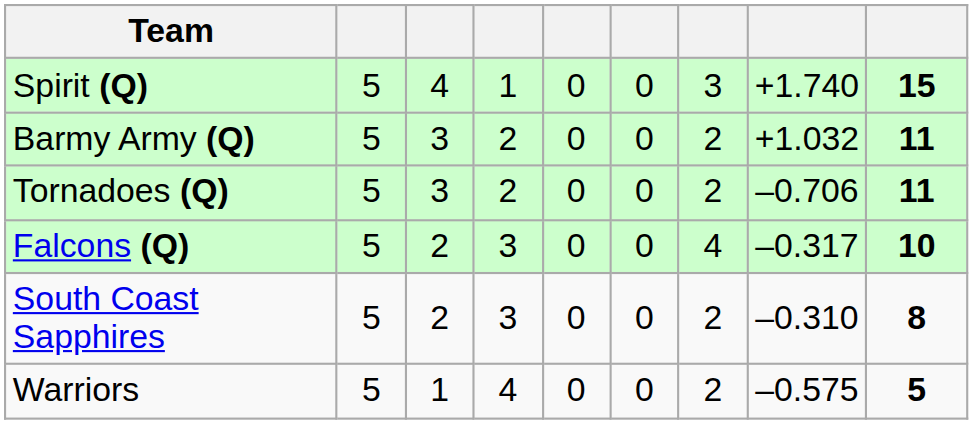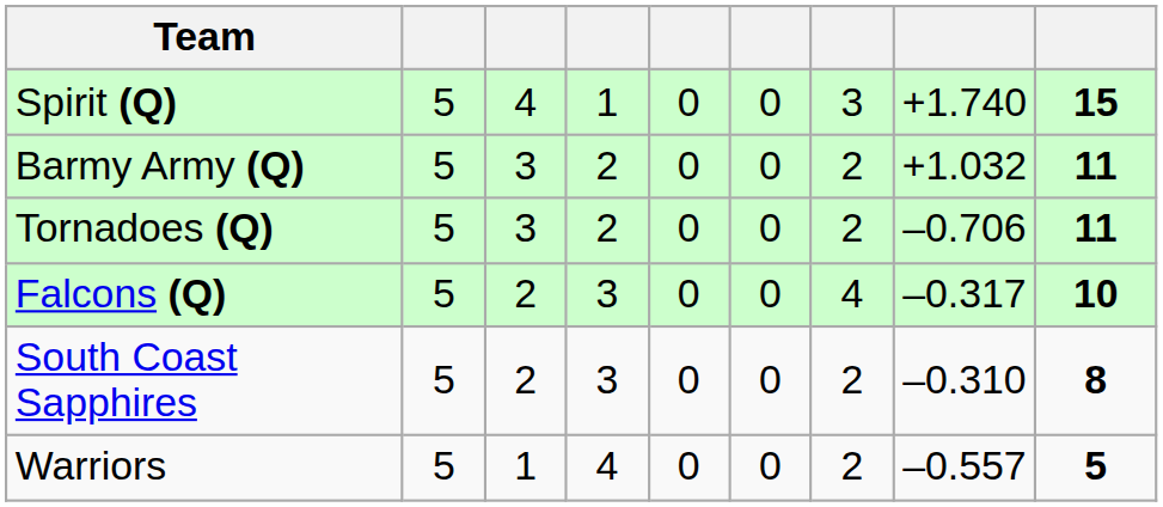Warriors | column 8: –0.575 -> –0.557
